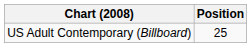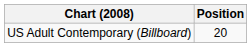US Adult Contemporary (Billboard) | Position: 25 -> 20
